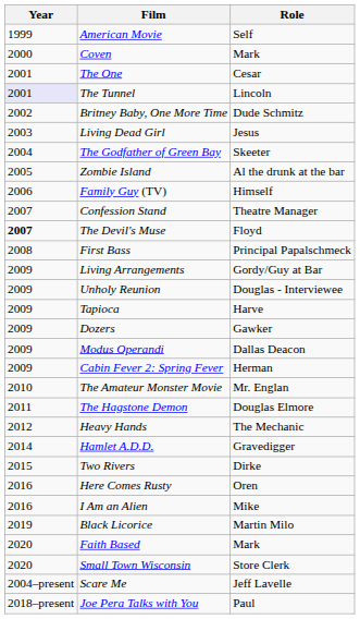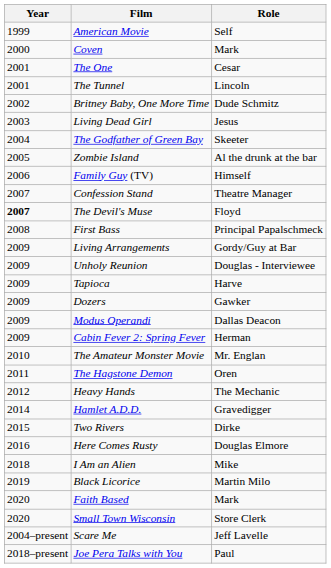The Tunnel | Year: lavender background -> no background
The Hagstone Demon | Role: Douglas Elmore -> Oren
Here Comes Rusty | Role: Oren -> Douglas Elmore
I Am an Alien | Year: 2016 -> 2018
